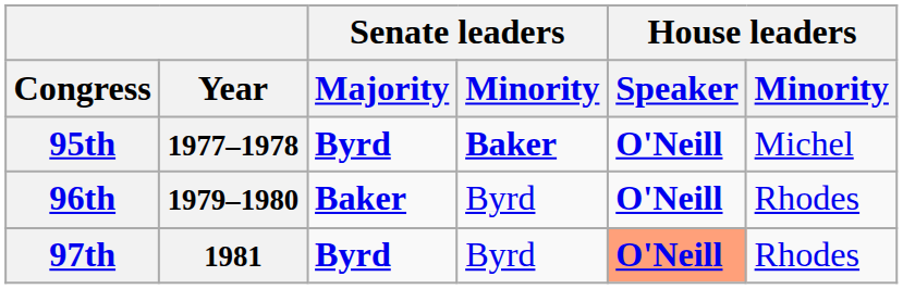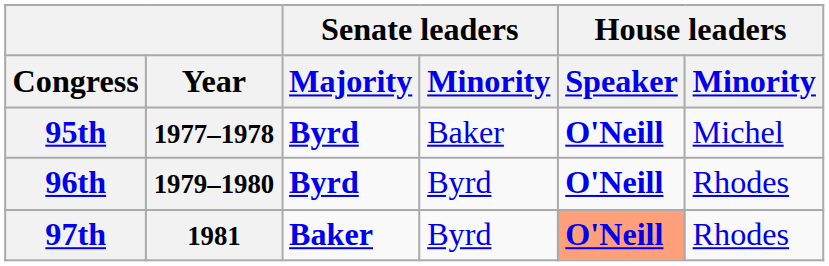95th | Senate leaders / Minority: bold -> normal
96th | Senate leaders / Majority: Baker -> Byrd
97th | Senate leaders / Majority: Byrd -> Baker
